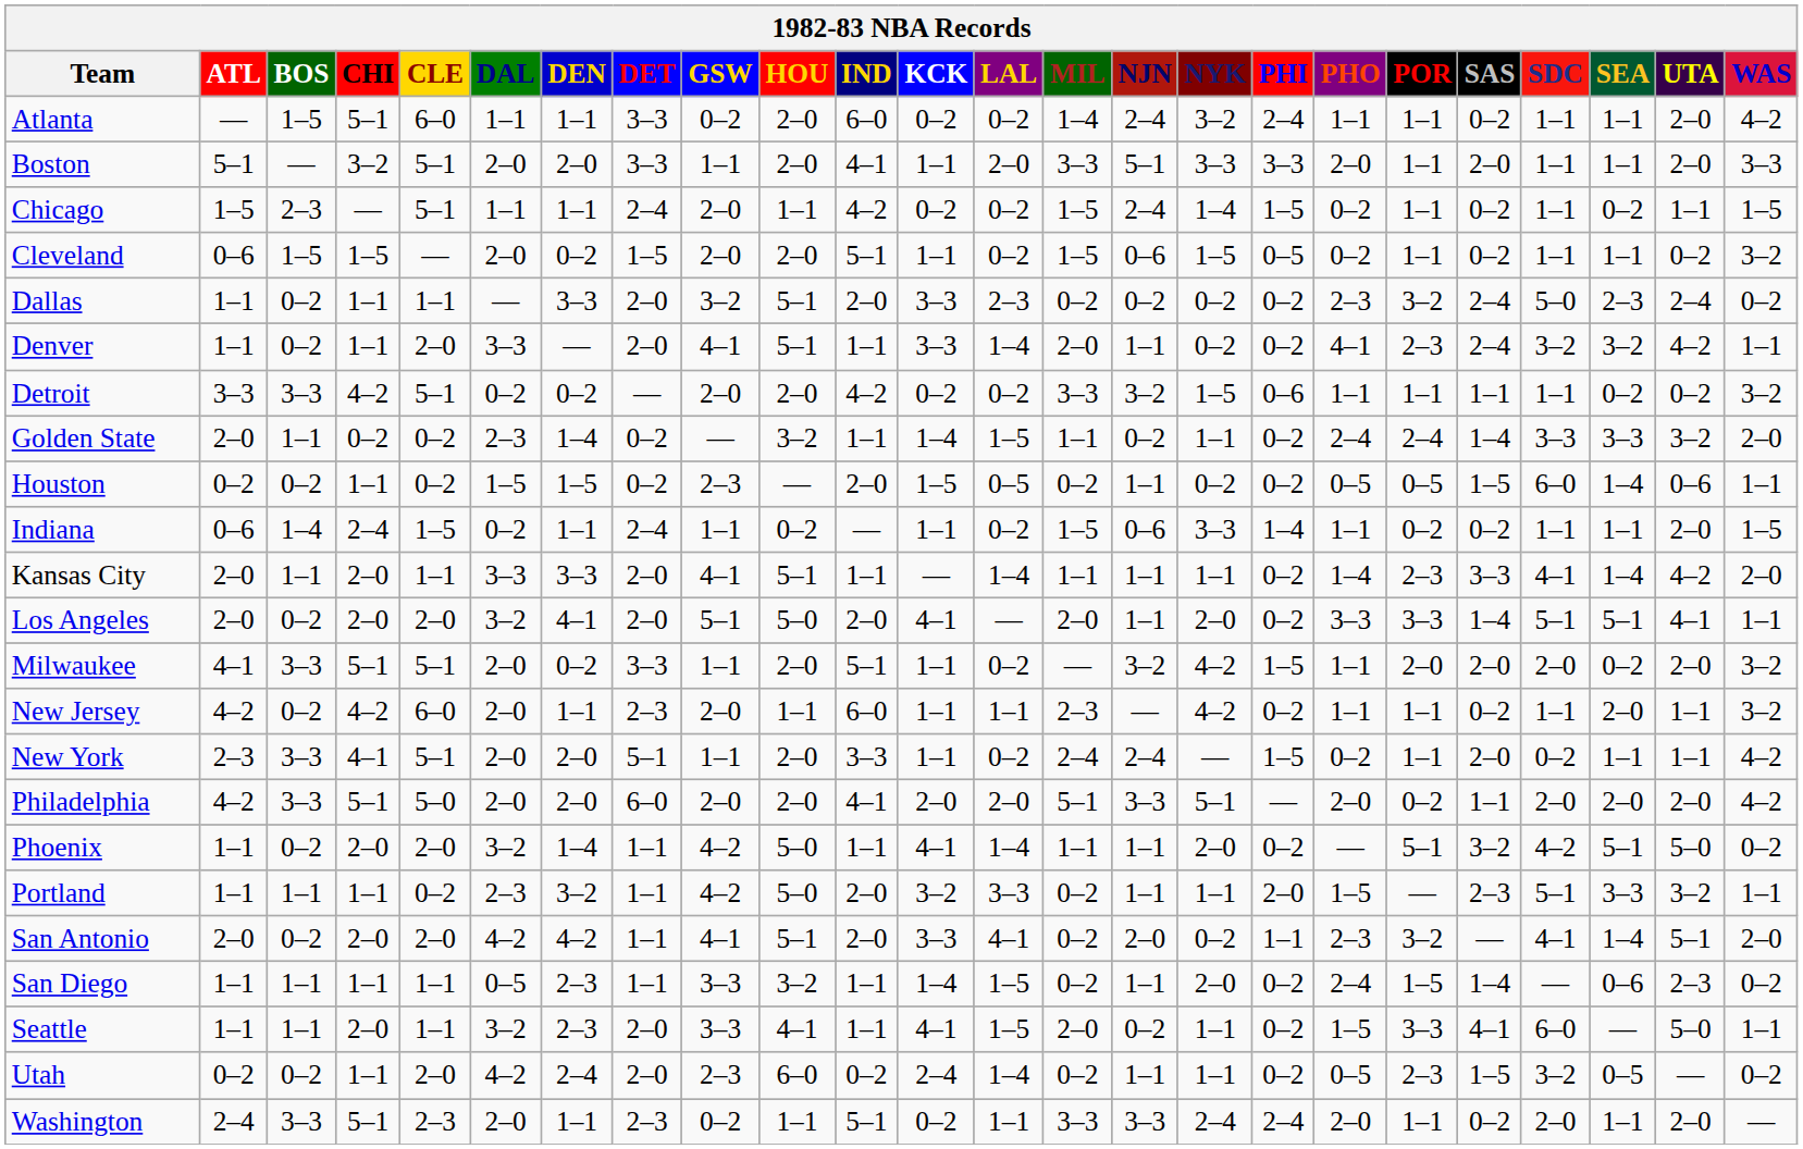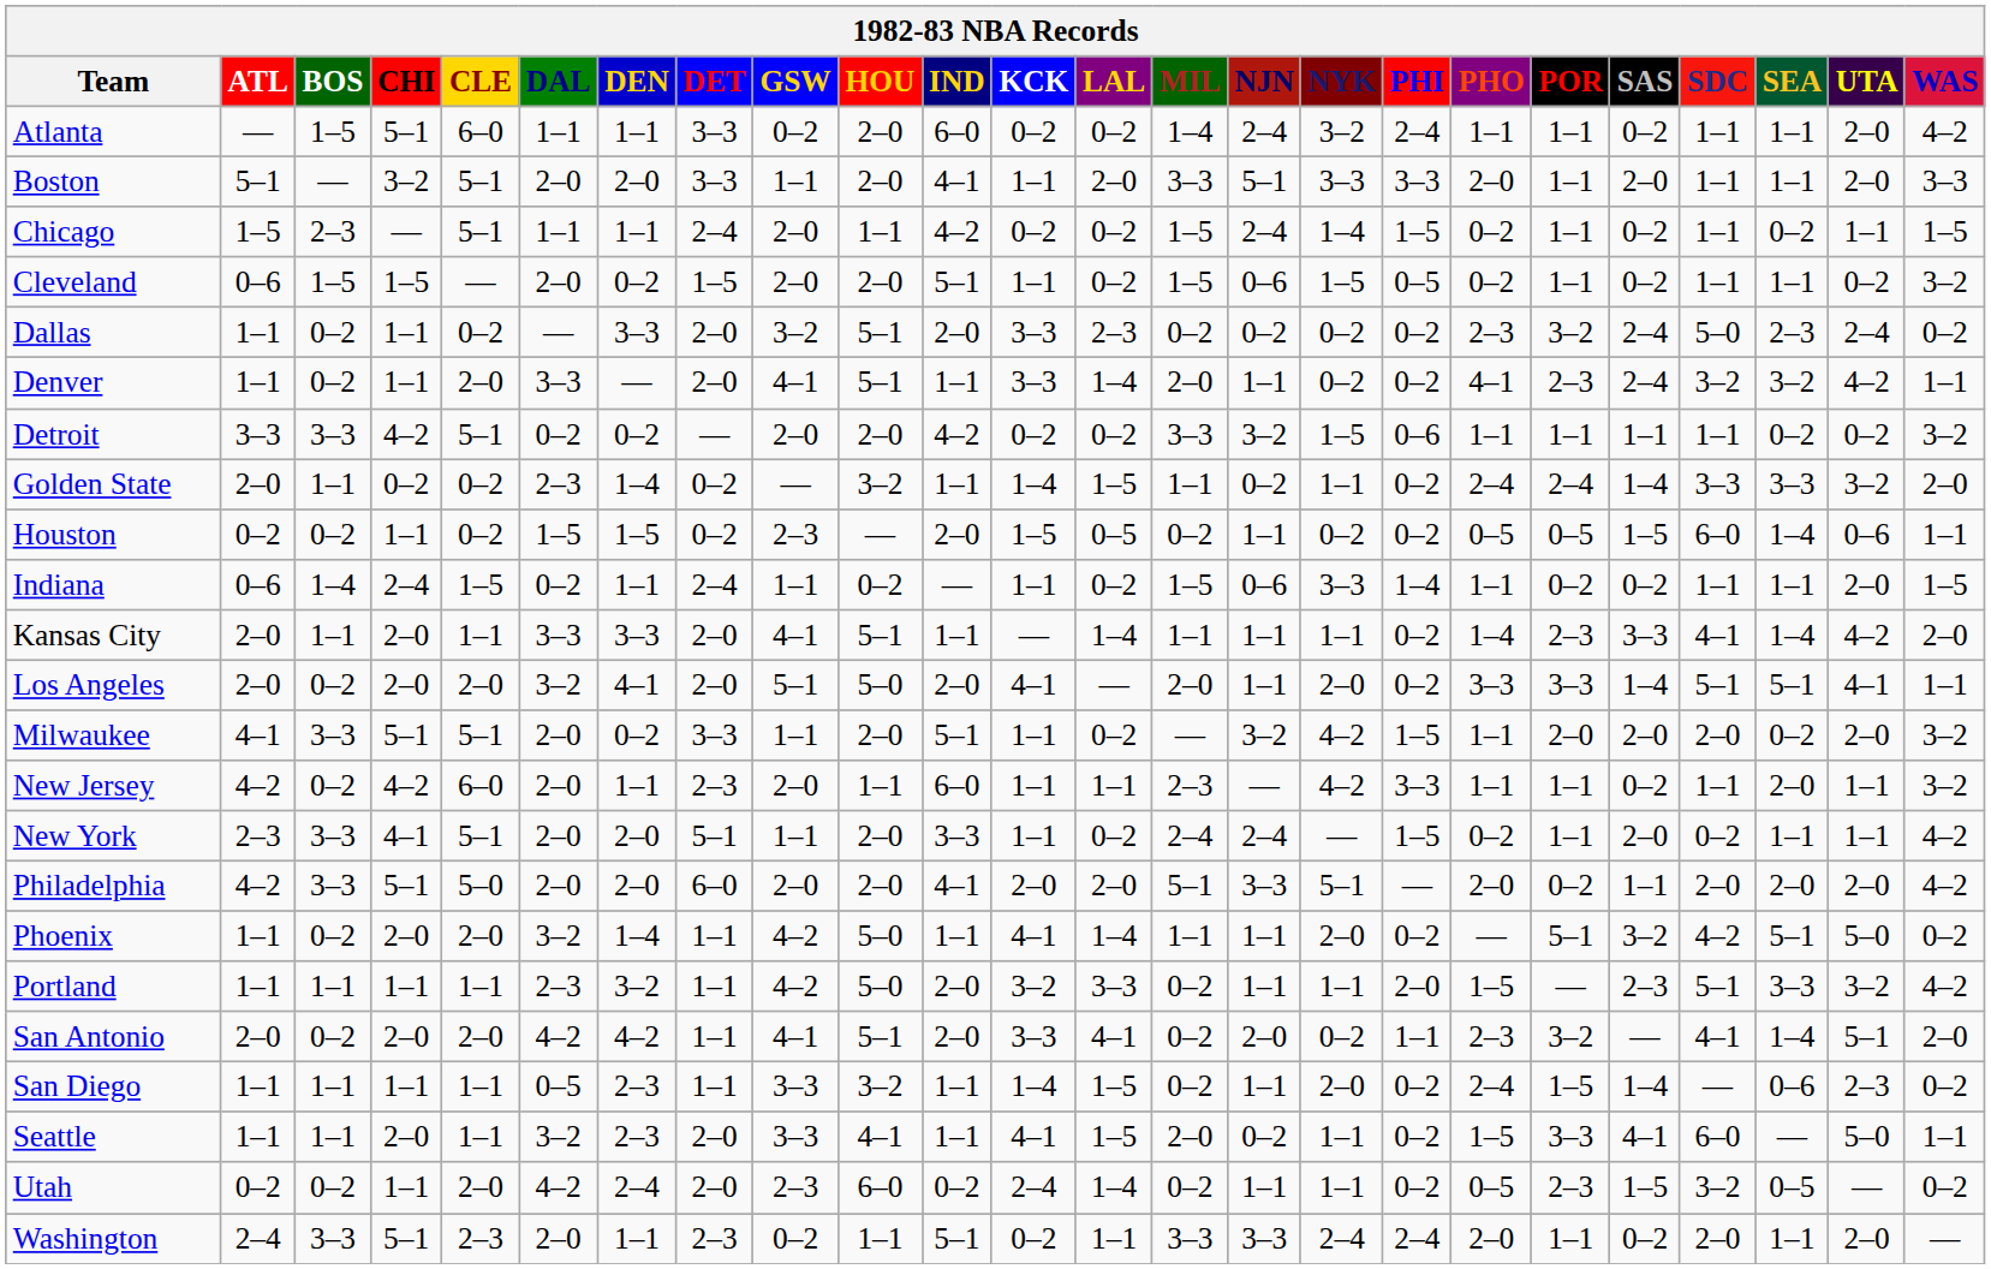Dallas | CLE: 1–1 -> 0–2
New Jersey | PHI: 0–2 -> 3–3
Portland | CLE: 0–2 -> 1–1
Portland | WAS: 1–1 -> 4–2
